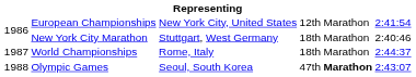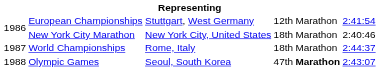European Championships | column 3: New York City, United States -> Stuttgart, West Germany
New York City Marathon | column 3: Stuttgart, West Germany -> New York City, United States
